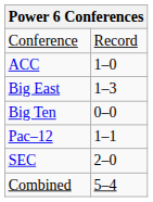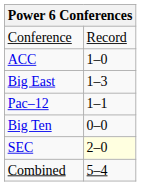rows swapped: Big Ten <-> Pac–12
SEC | column 2: no background -> lightyellow background
